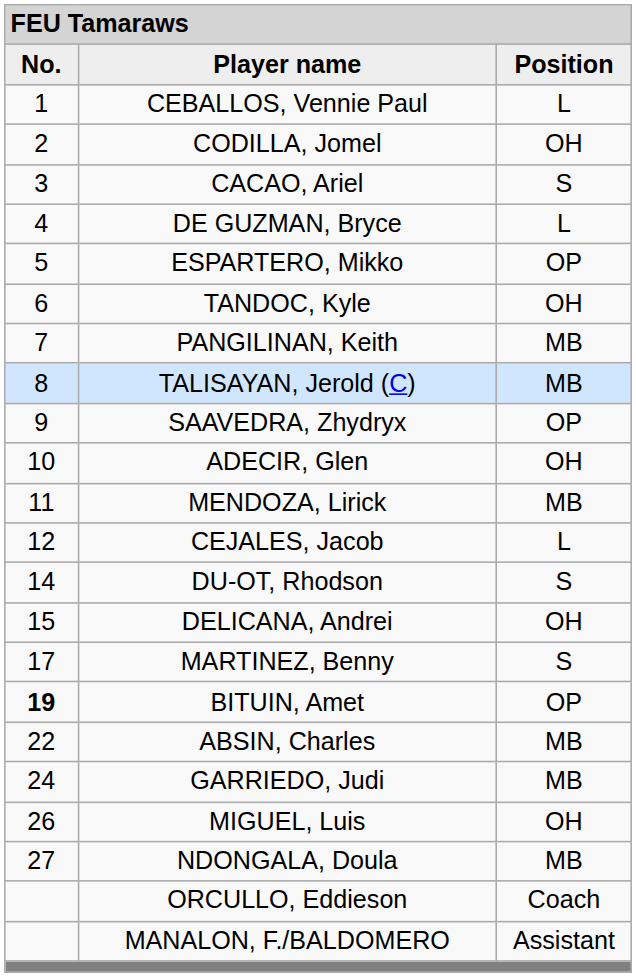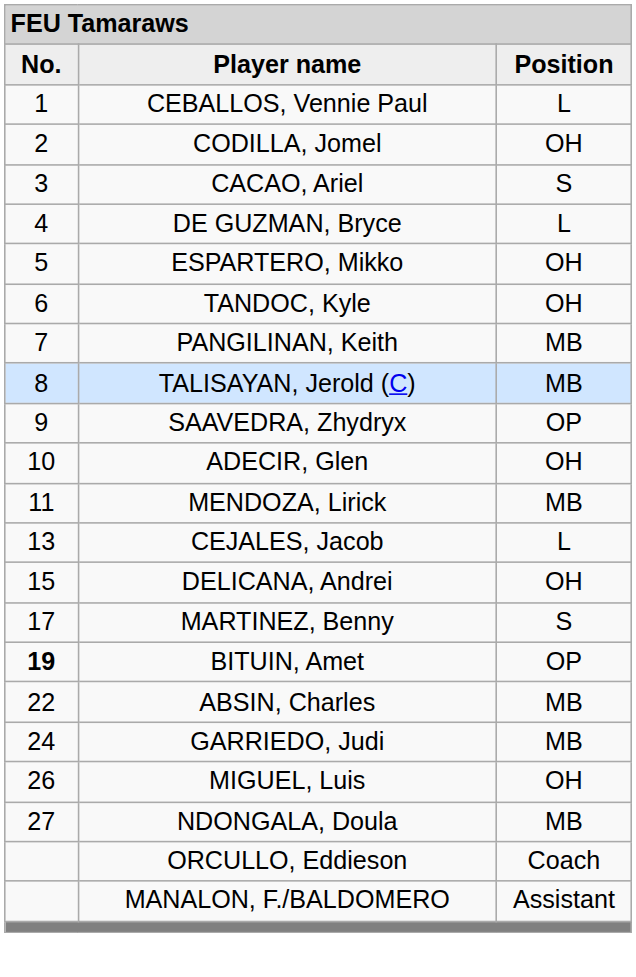ESPARTERO, Mikko | column 3: OP -> OH
CEJALES, Jacob | column 1: 12 -> 13
- row: 14 | DU-OT, Rhodson | S
